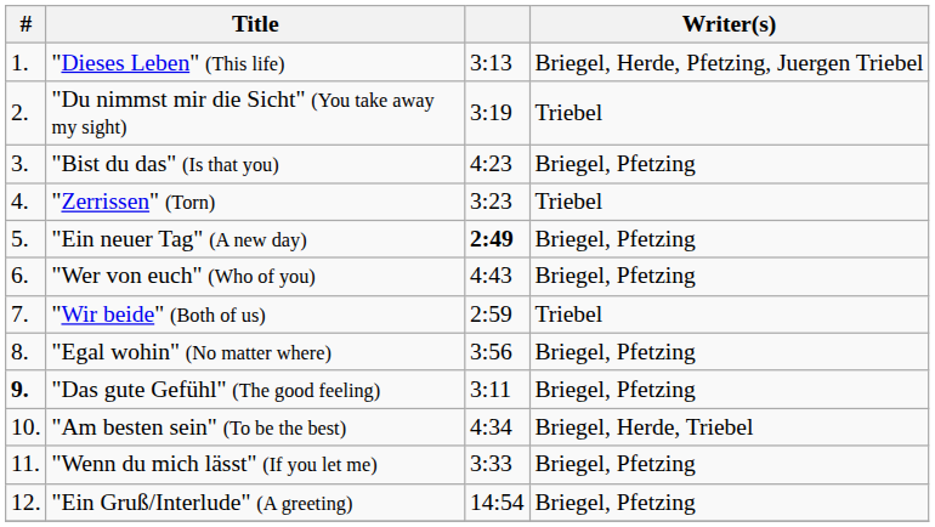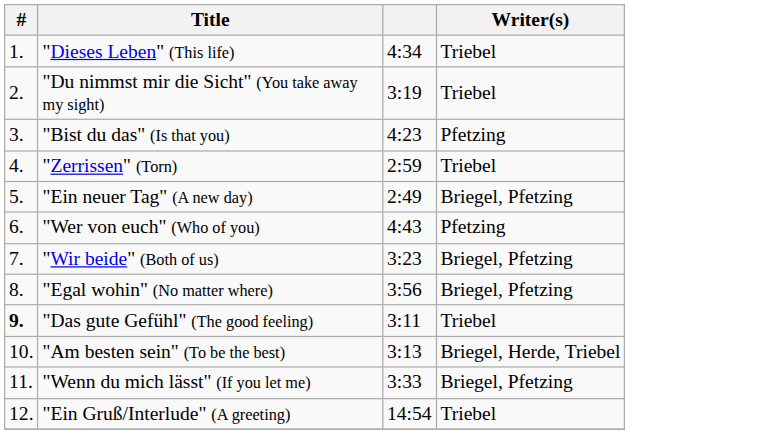"Dieses Leben" (This life) | column 3: 3:13 -> 4:34
"Dieses Leben" (This life) | Writer(s): Briegel, Herde, Pfetzing, Juergen Triebel -> Triebel
"Bist du das" (Is that you) | Writer(s): Briegel, Pfetzing -> Pfetzing
"Zerrissen" (Torn) | column 3: 3:23 -> 2:59
"Ein neuer Tag" (A new day) | column 3: bold -> normal
"Wer von euch" (Who of you) | Writer(s): Briegel, Pfetzing -> Pfetzing
"Wir beide" (Both of us) | column 3: 2:59 -> 3:23
"Wir beide" (Both of us) | Writer(s): Triebel -> Briegel, Pfetzing
"Das gute Gefühl" (The good feeling) | Writer(s): Briegel, Pfetzing -> Triebel
"Am besten sein" (To be the best) | column 3: 4:34 -> 3:13
"Ein Gruß/Interlude" (A greeting) | Writer(s): Briegel, Pfetzing -> Triebel
